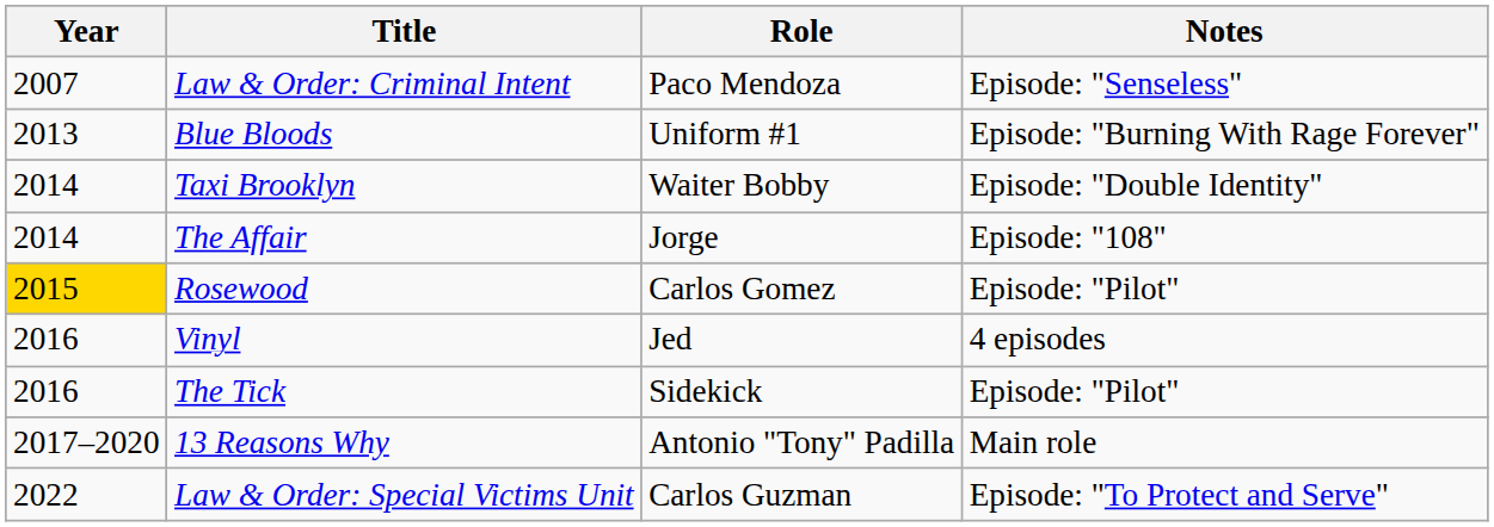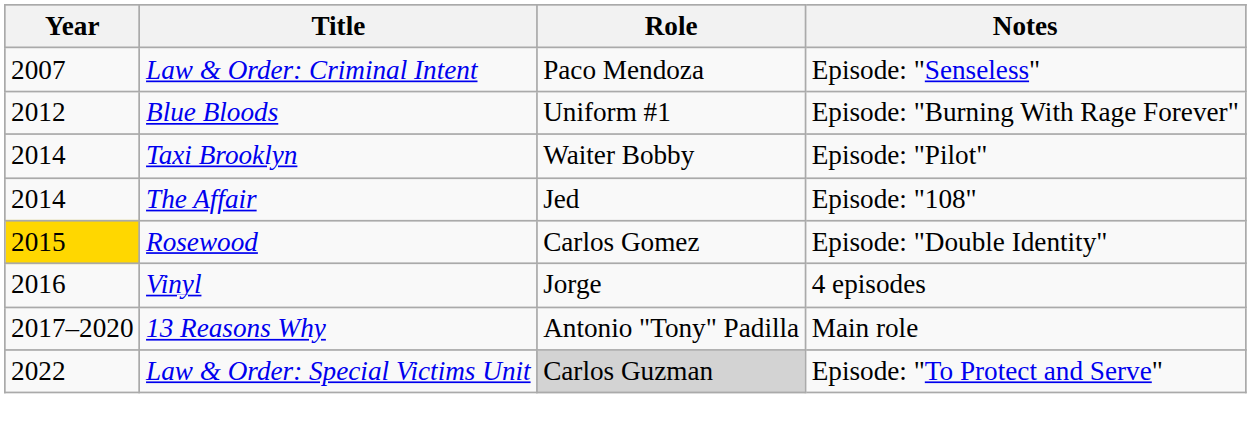Blue Bloods | Year: 2013 -> 2012
Taxi Brooklyn | Notes: Episode: "Double Identity" -> Episode: "Pilot"
The Affair | Role: Jorge -> Jed
Rosewood | Notes: Episode: "Pilot" -> Episode: "Double Identity"
Vinyl | Role: Jed -> Jorge
- row: 2016 | The Tick | Sidekick | Episode: "Pilot"
Law & Order: Special Victims Unit | Role: no background -> lightgrey background
